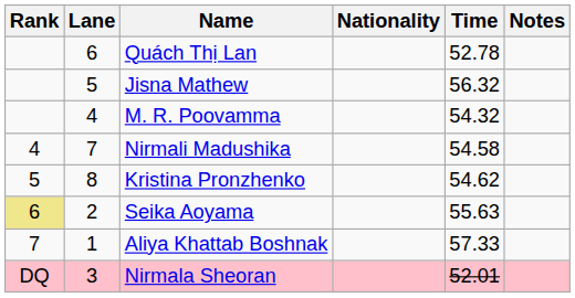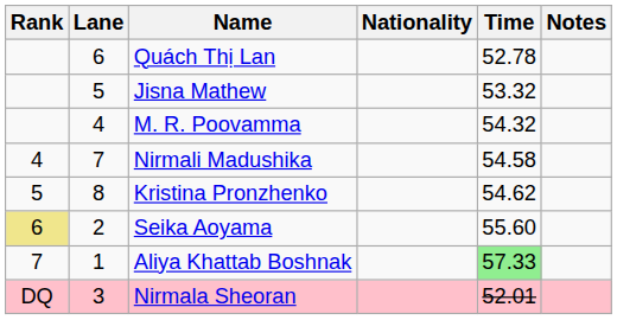Jisna Mathew | Time: 56.32 -> 53.32
Seika Aoyama | Time: 55.63 -> 55.60
Aliya Khattab Boshnak | Time: no background -> lightgreen background
